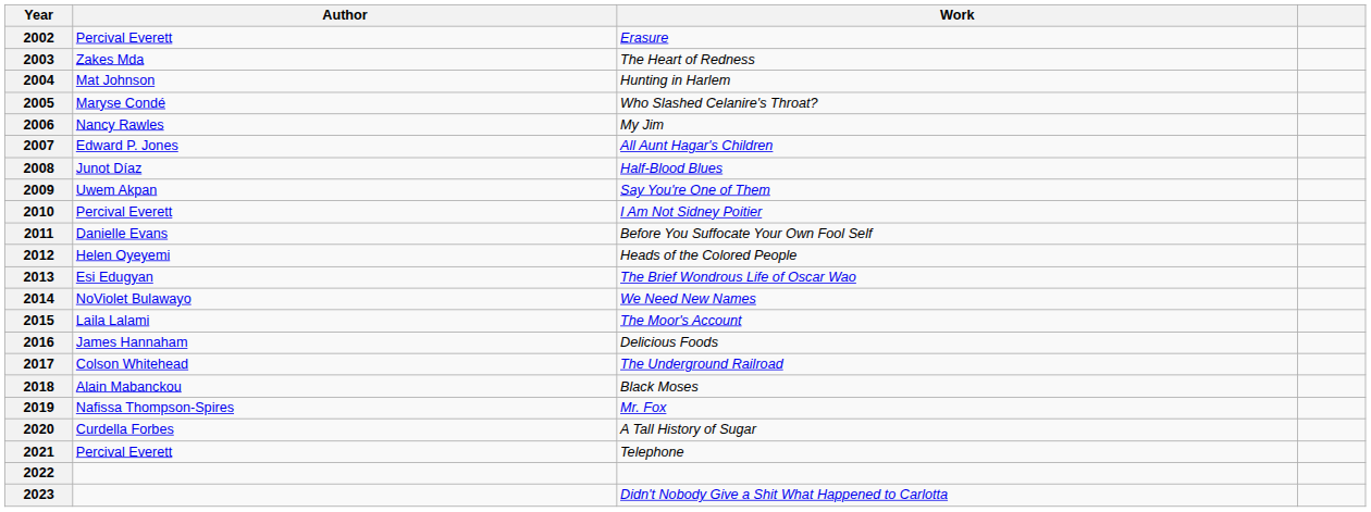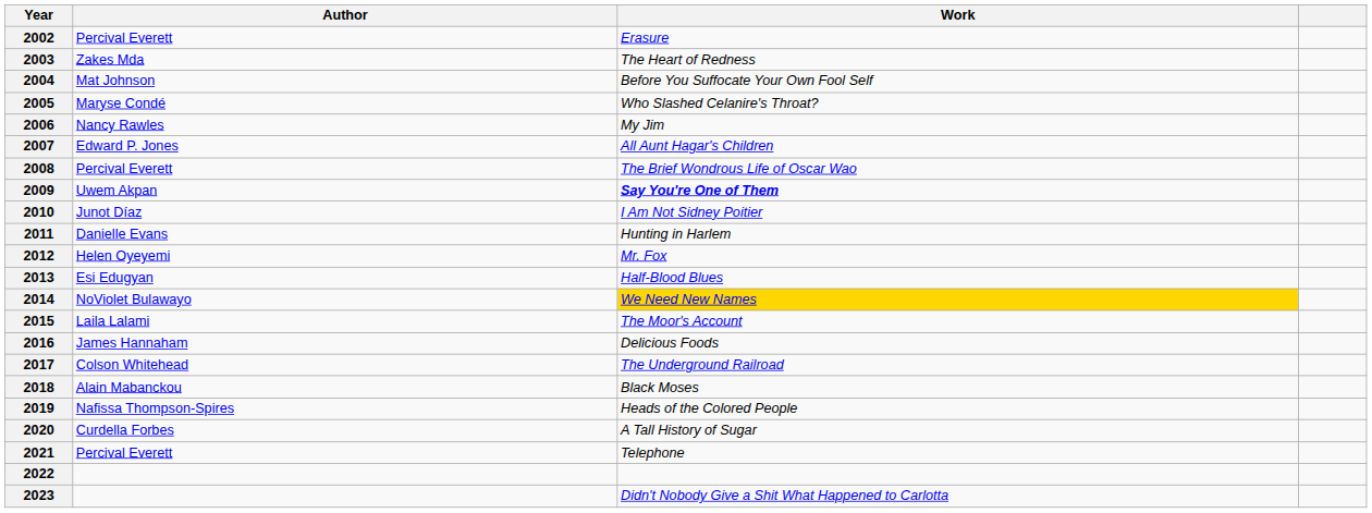2004 | Work: Hunting in Harlem -> Before You Suffocate Your Own Fool Self
2008 | Author: Junot Díaz -> Percival Everett
2008 | Work: Half-Blood Blues -> The Brief Wondrous Life of Oscar Wao
2009 | Work: normal -> bold
2010 | Author: Percival Everett -> Junot Díaz
2011 | Work: Before You Suffocate Your Own Fool Self -> Hunting in Harlem
2012 | Work: Heads of the Colored People -> Mr. Fox
2013 | Work: The Brief Wondrous Life of Oscar Wao -> Half-Blood Blues
2014 | Work: no background -> gold background
2019 | Work: Mr. Fox -> Heads of the Colored People
